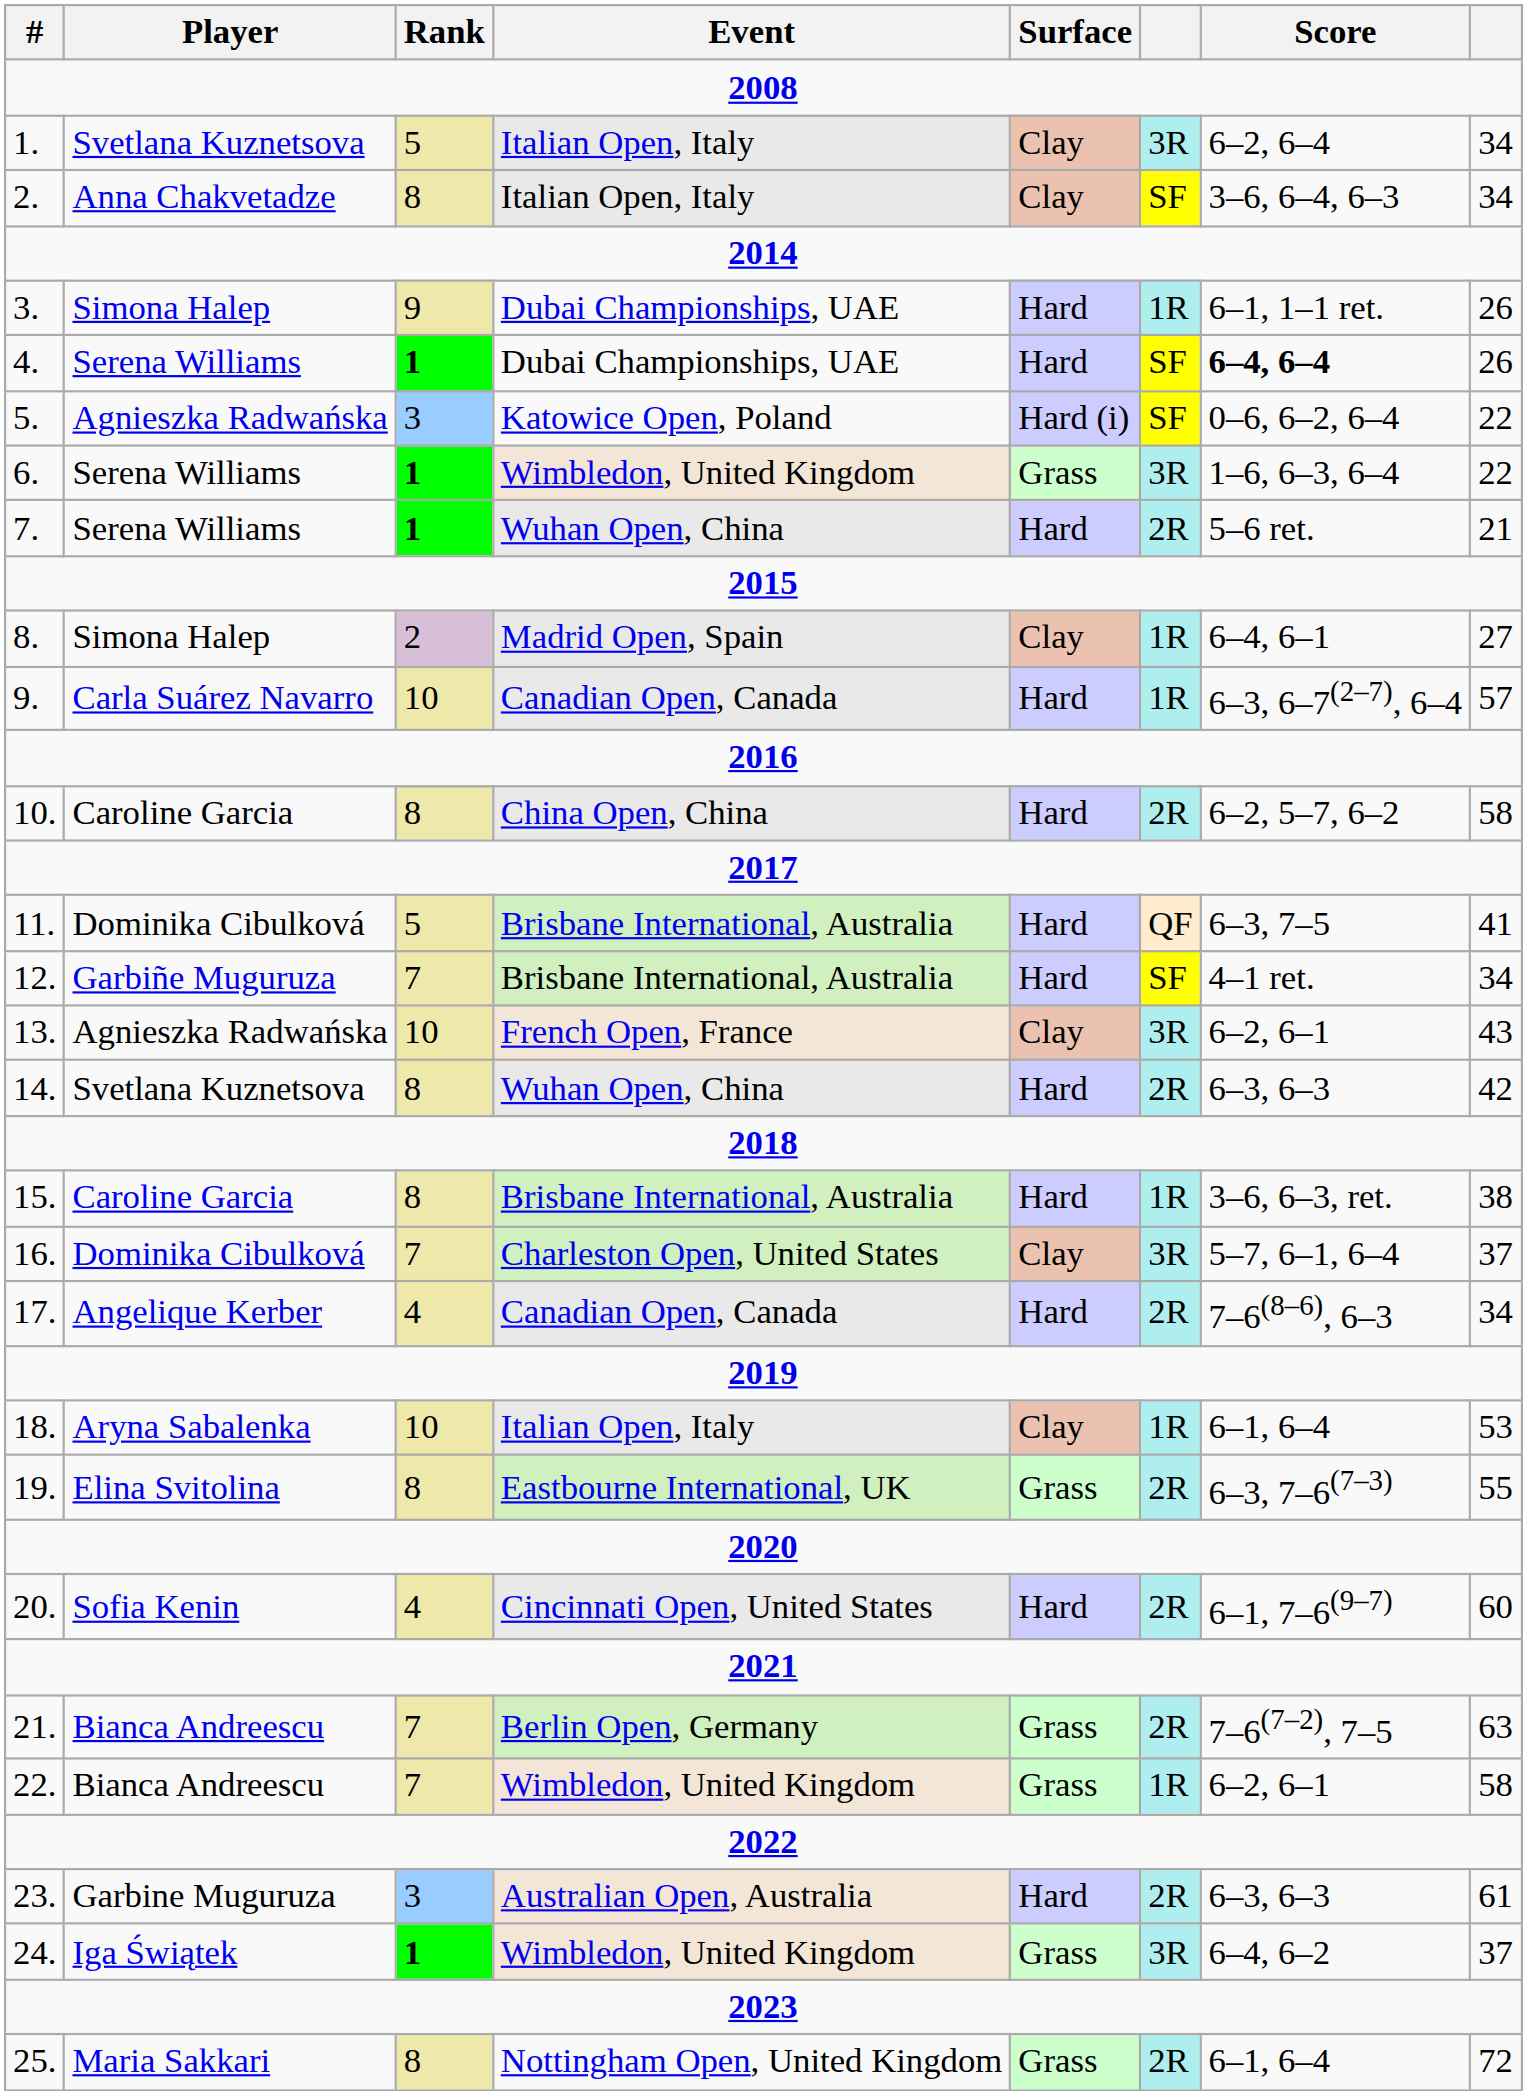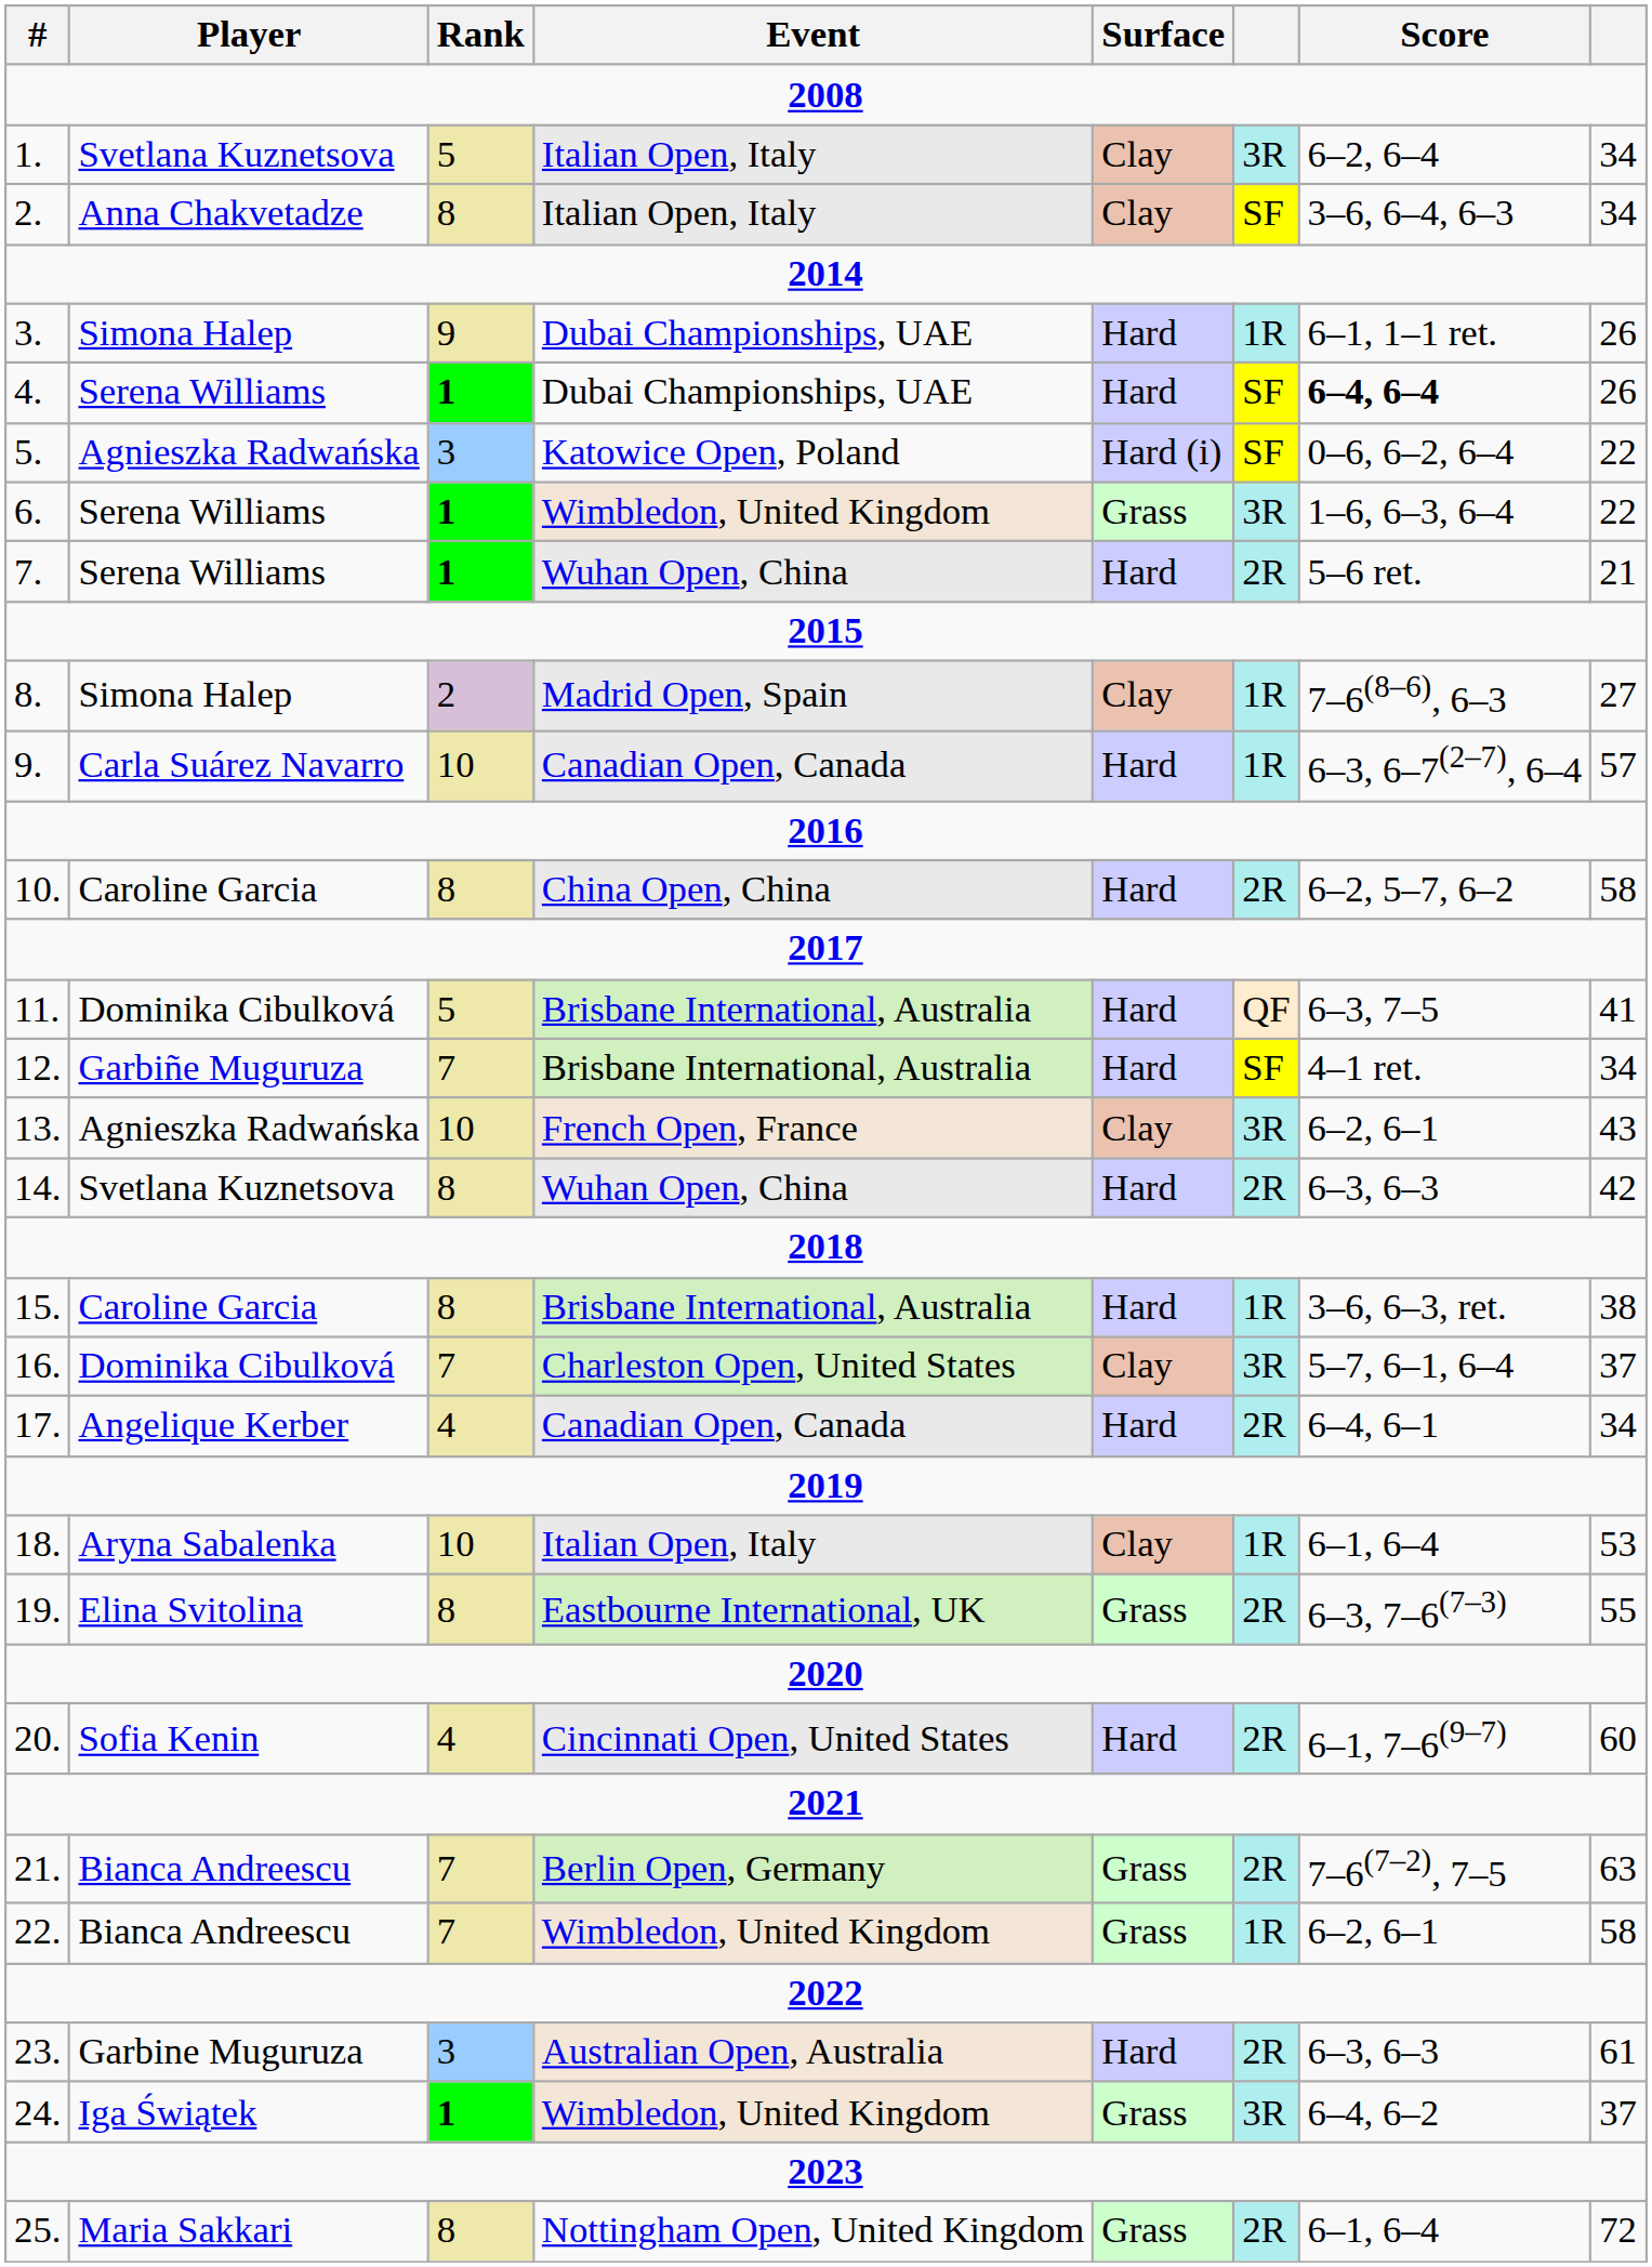8. | Score: 6–4, 6–1 -> 7–6(8–6), 6–3
17. | Score: 7–6(8–6), 6–3 -> 6–4, 6–1
